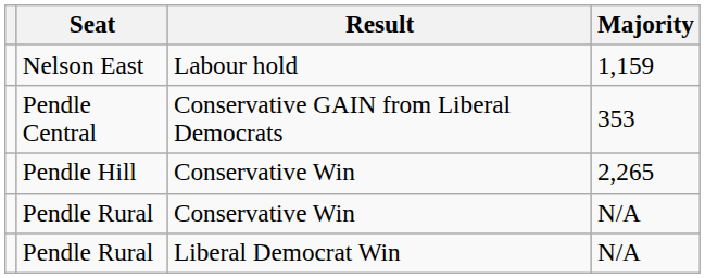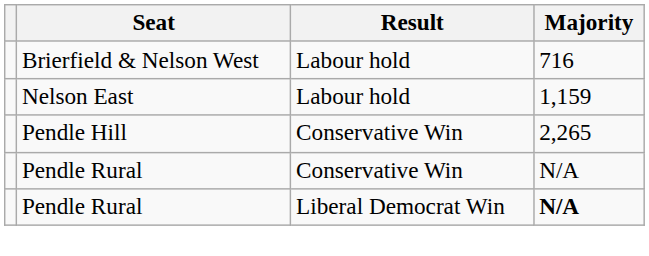+ row: Brierfield & Nelson West | Labour hold | 716
- row: Pendle Central | Conservative GAIN from Liberal Democrats | 353
Pendle Rural / Liberal Democrat Win | Majority: normal -> bold
